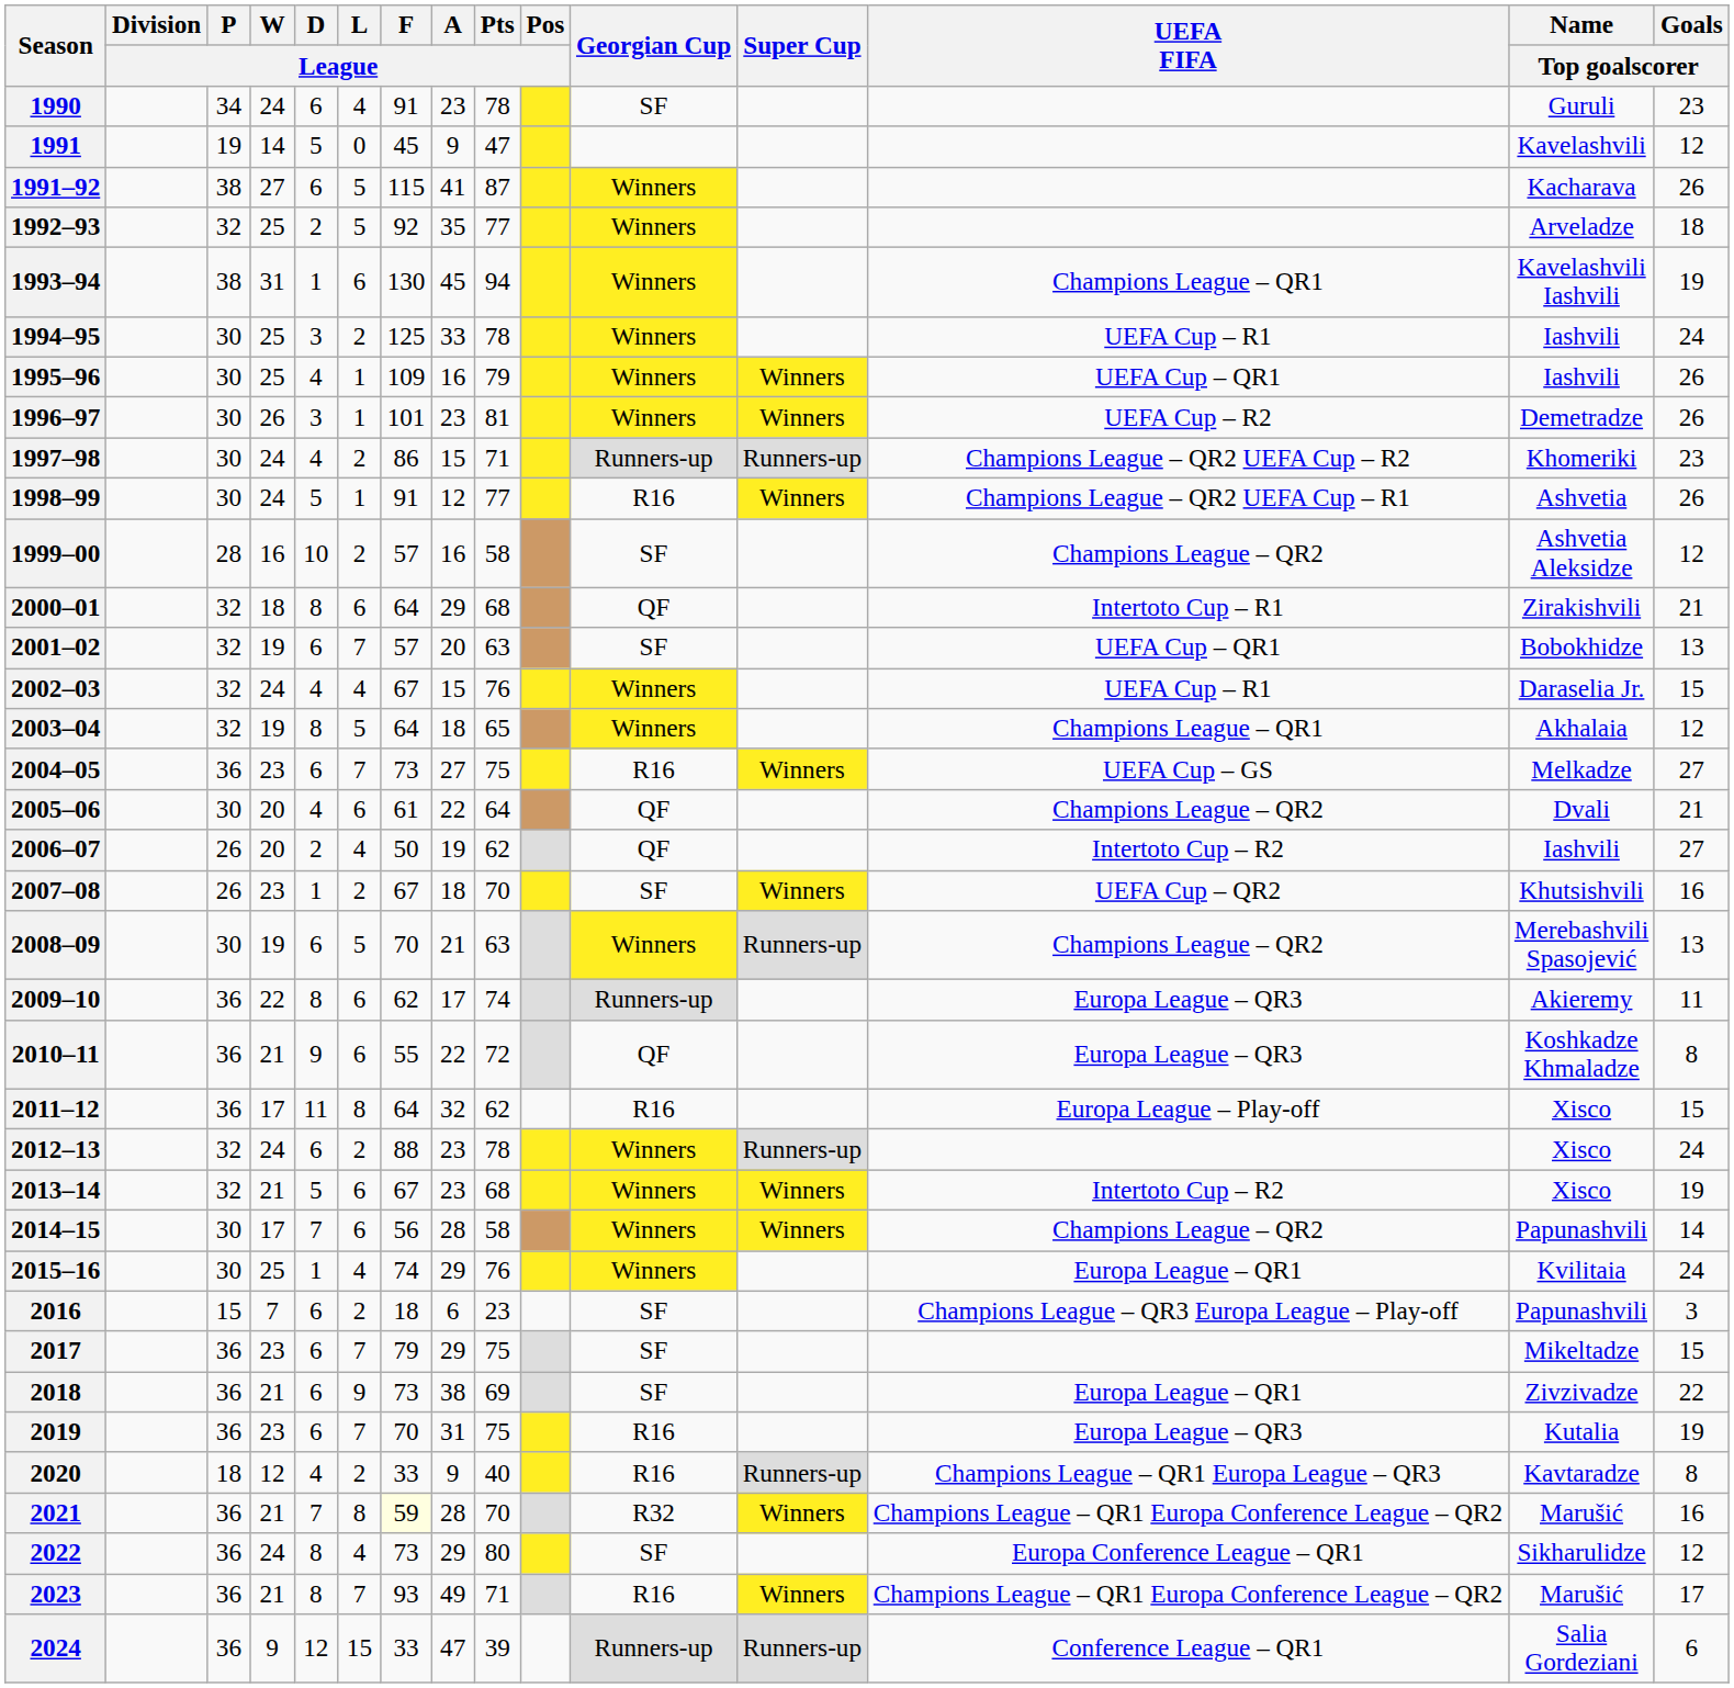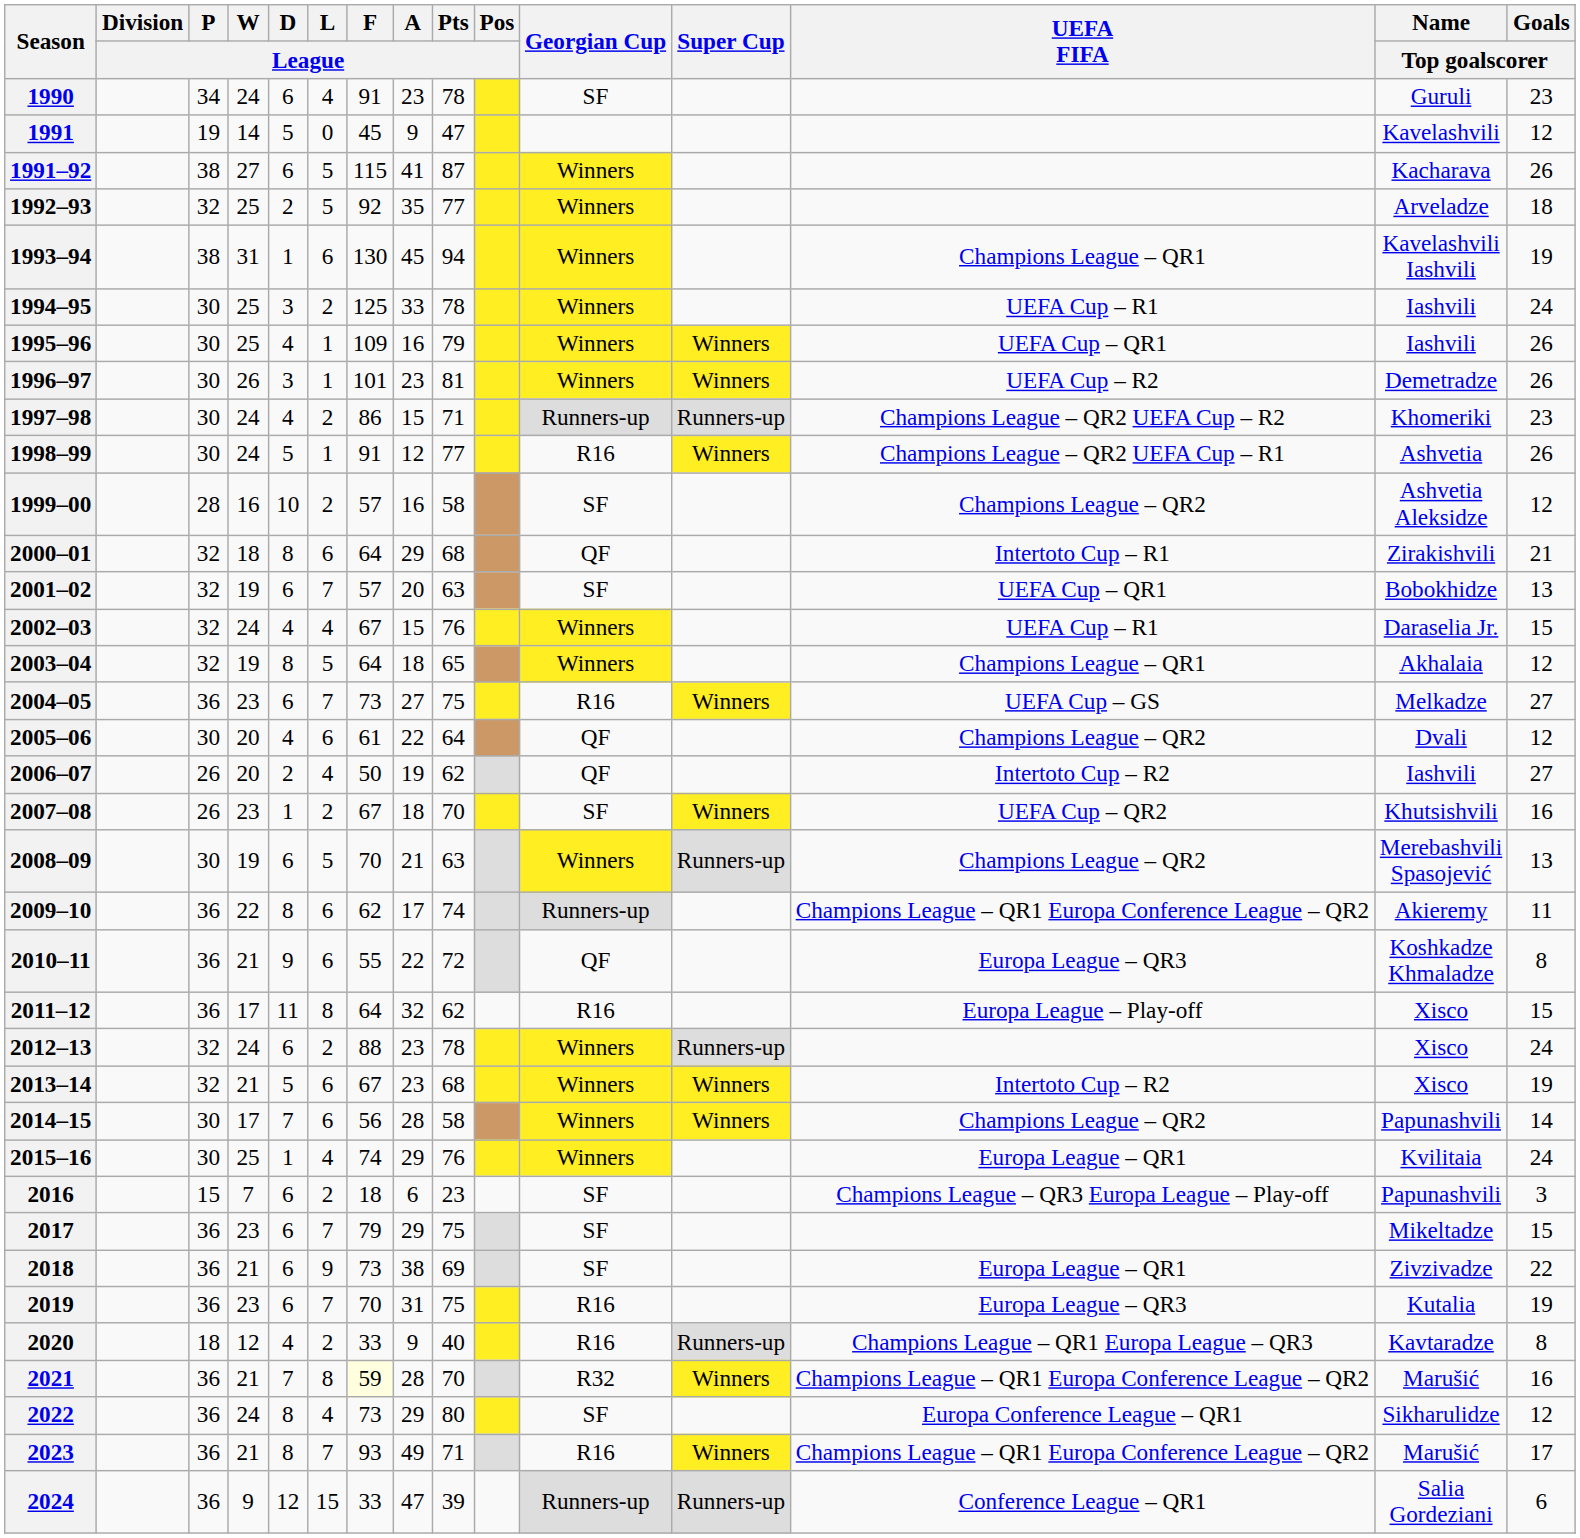2005–06 | Goals / Top goalscorer: 21 -> 12
2009–10 | UEFA FIFA: Europa League – QR3 -> Champions League – QR1 Europa Conference League – QR2
